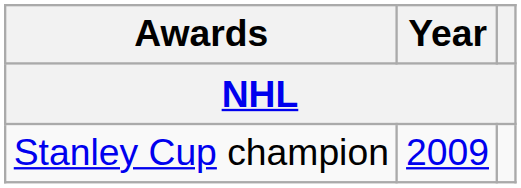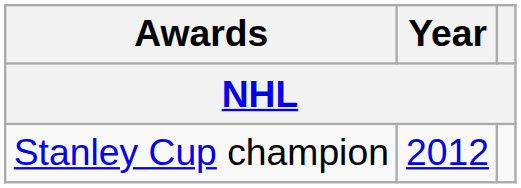Stanley Cup champion | Year: 2009 -> 2012
